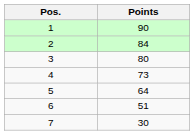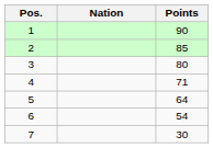+ column: Nation
2 | Points: 84 -> 85
4 | Points: 73 -> 71
6 | Points: 51 -> 54
